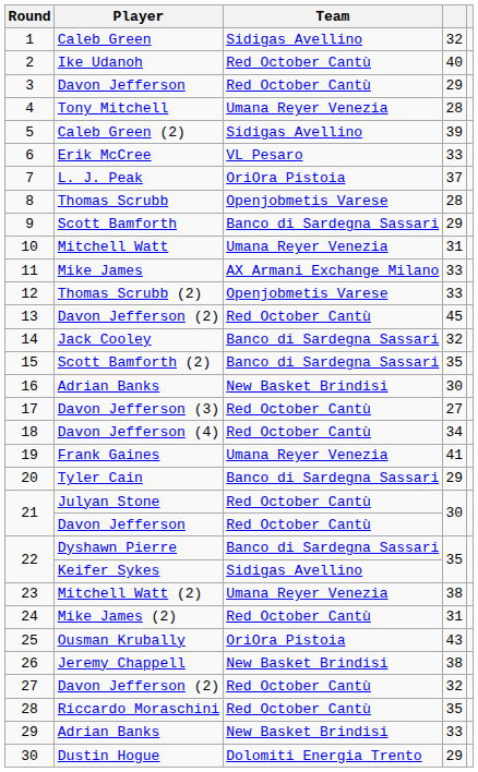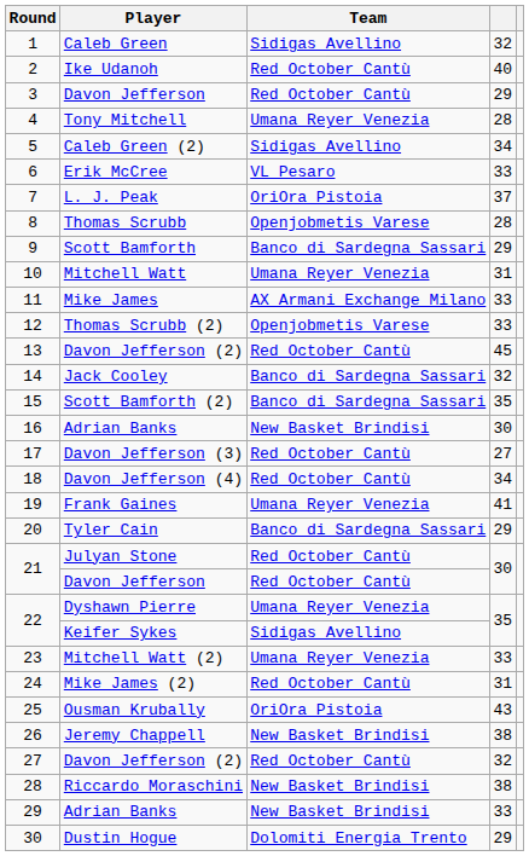Caleb Green (2) | column 4: 39 -> 34
Dyshawn Pierre | Team: Banco di Sardegna Sassari -> Umana Reyer Venezia
Mitchell Watt (2) | column 4: 38 -> 33
Riccardo Moraschini | Team: Red October Cantù -> New Basket Brindisi
Riccardo Moraschini | column 4: 35 -> 38
